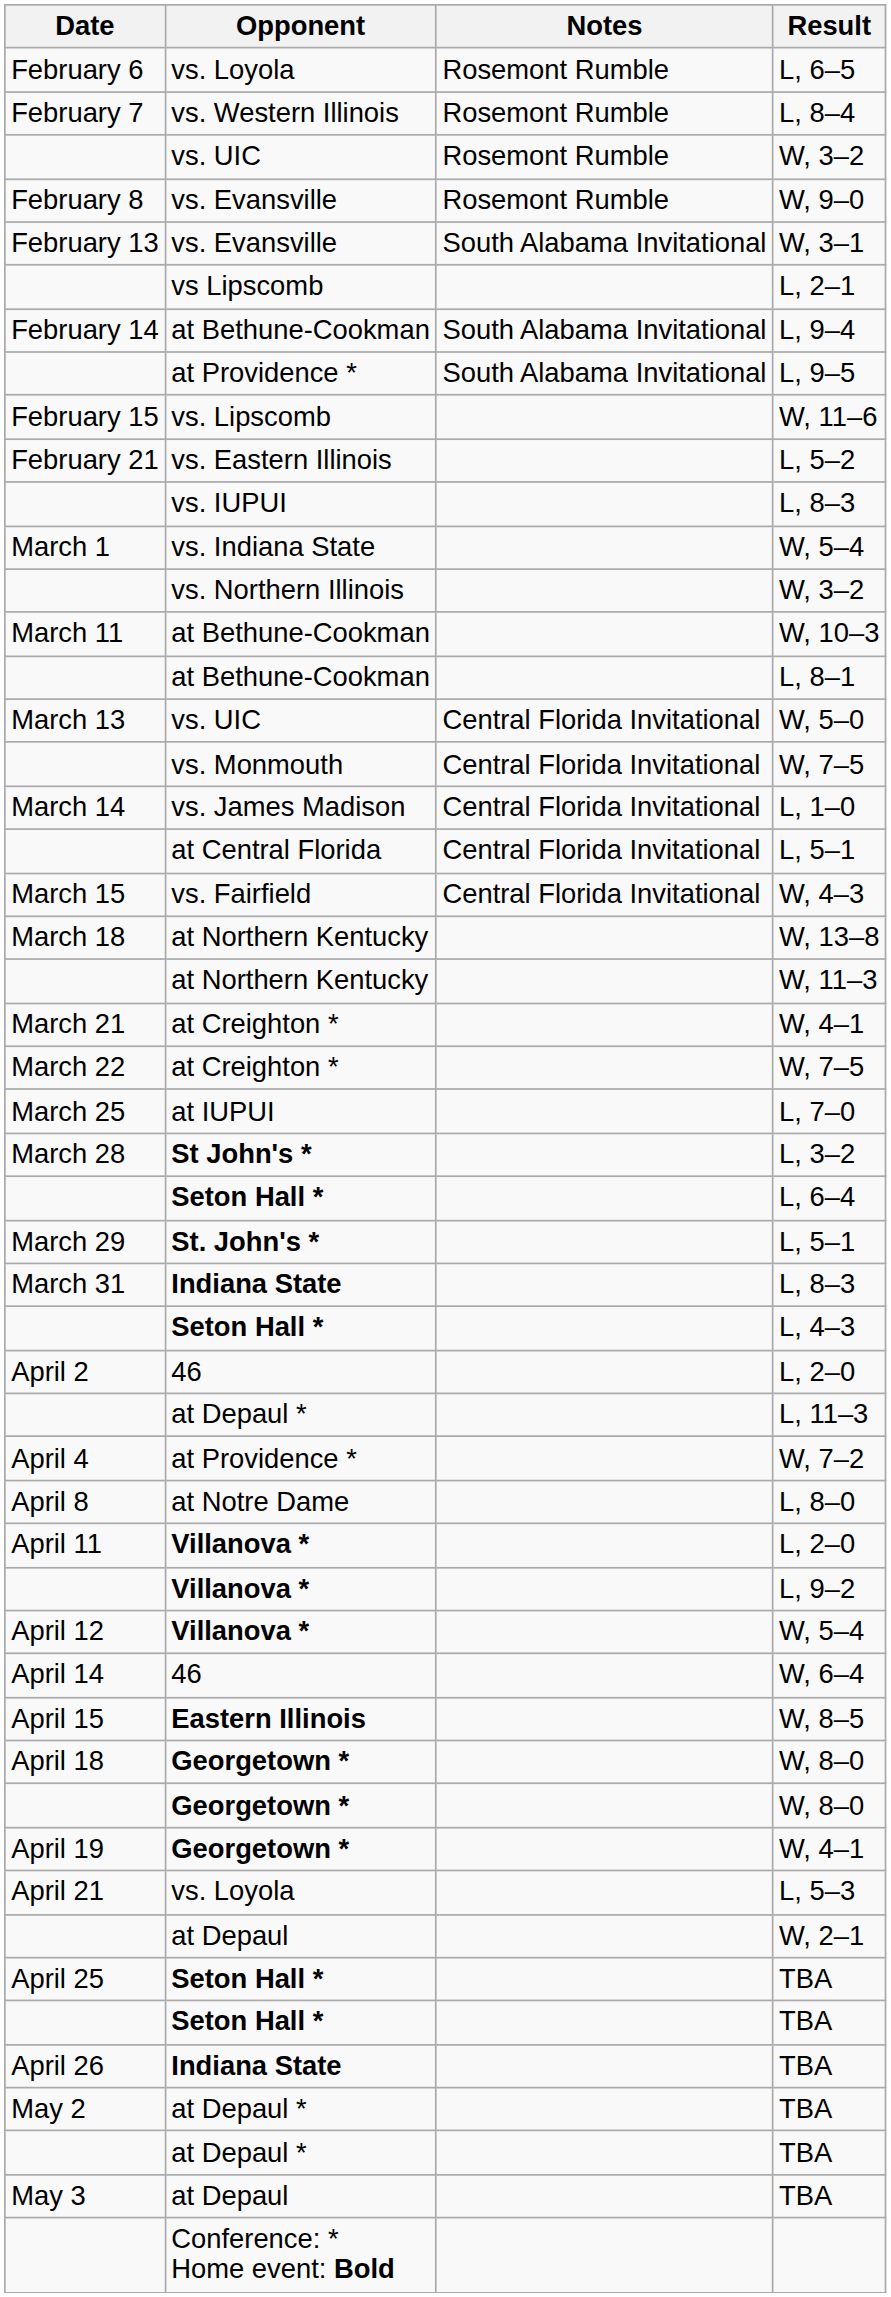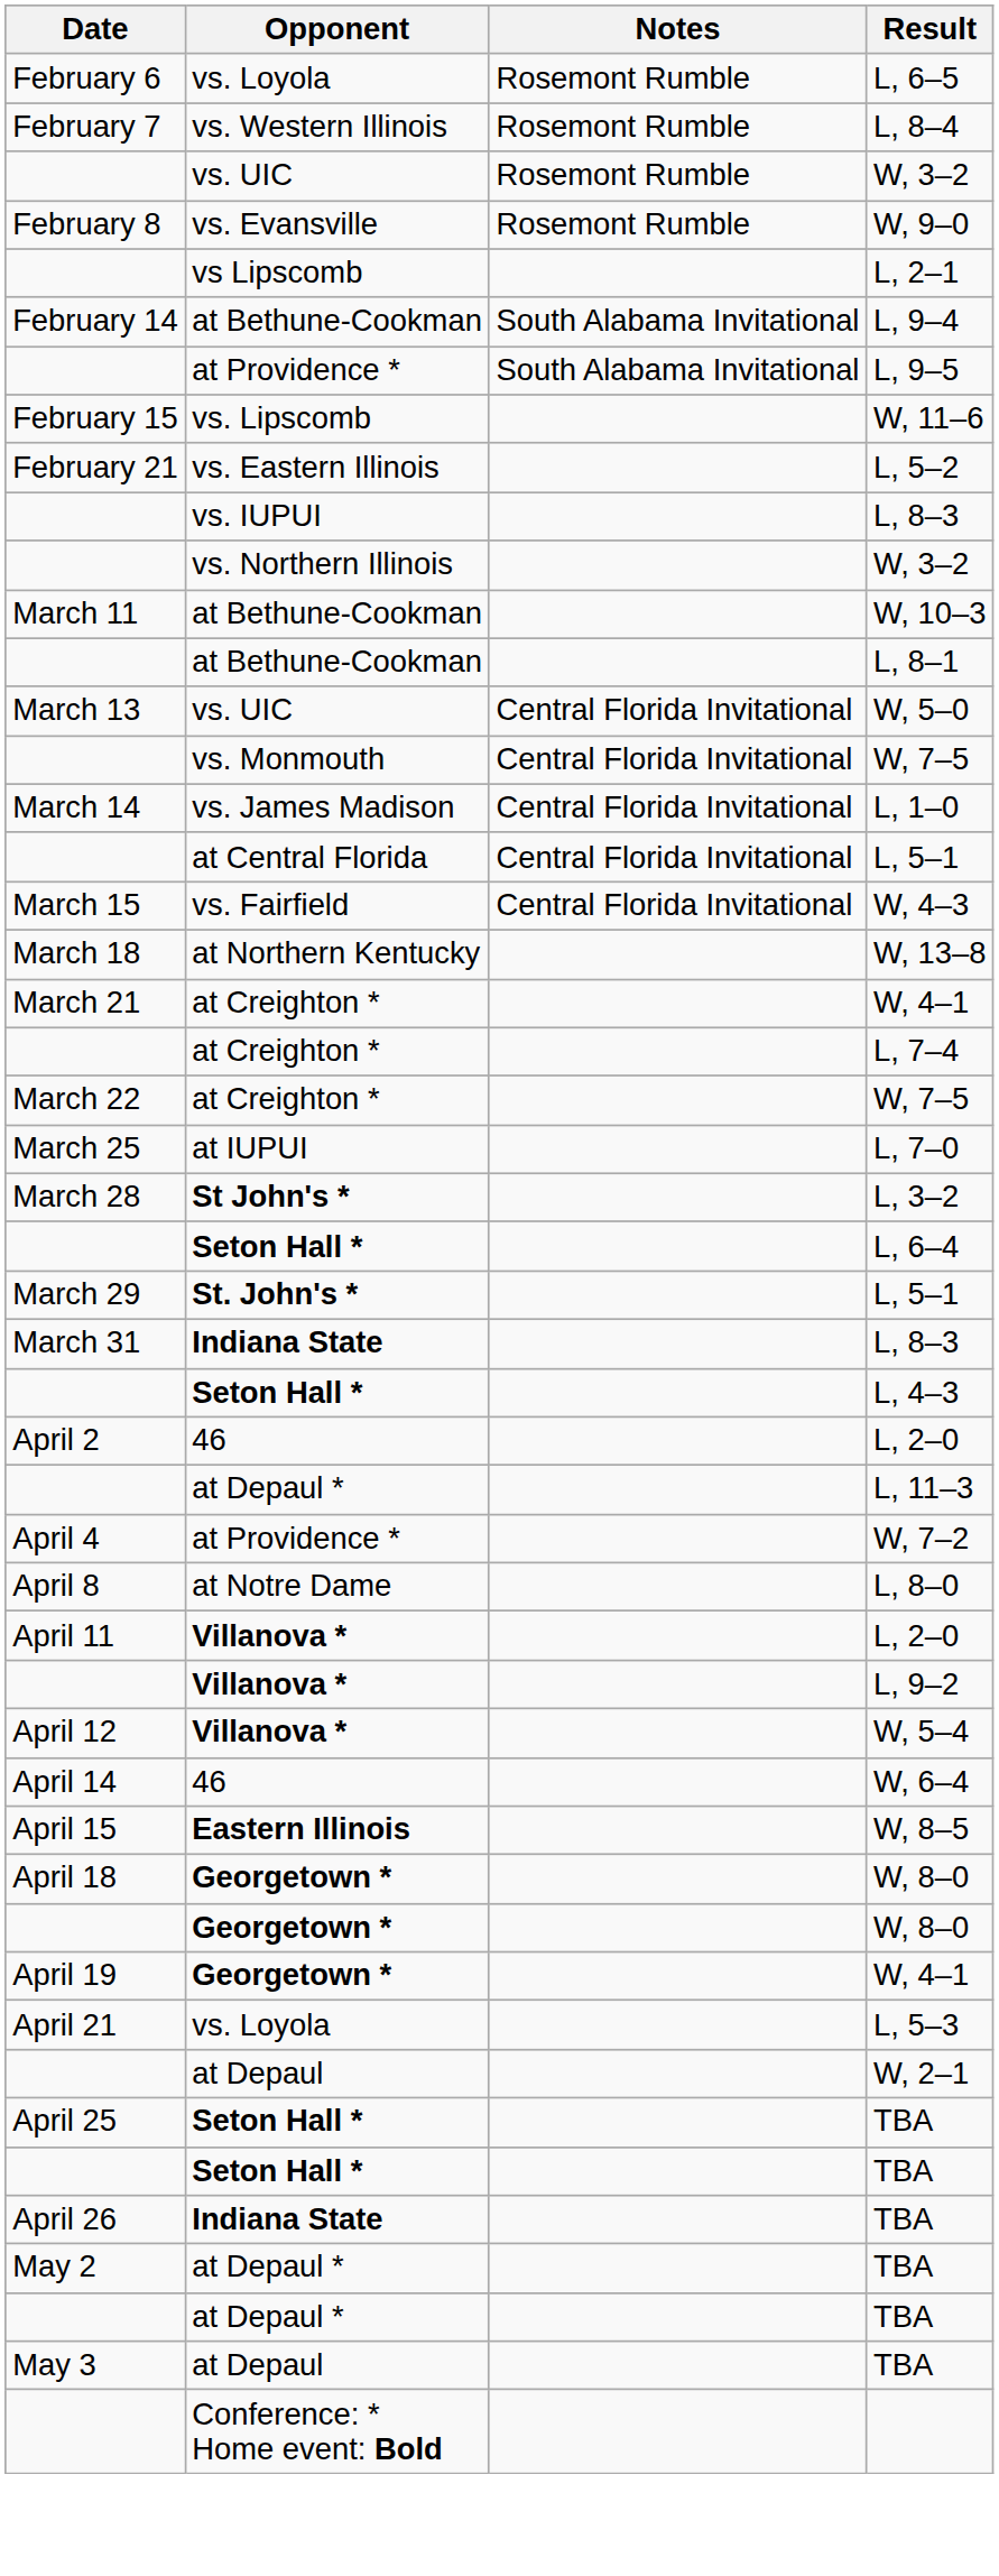- row: February 13 | vs. Evansville | South Alabama Invitational | W, 3–1
- row: March 1 | vs. Indiana State | W, 5–4
- row: at Northern Kentucky | W, 11–3
+ row: at Creighton * | L, 7–4
